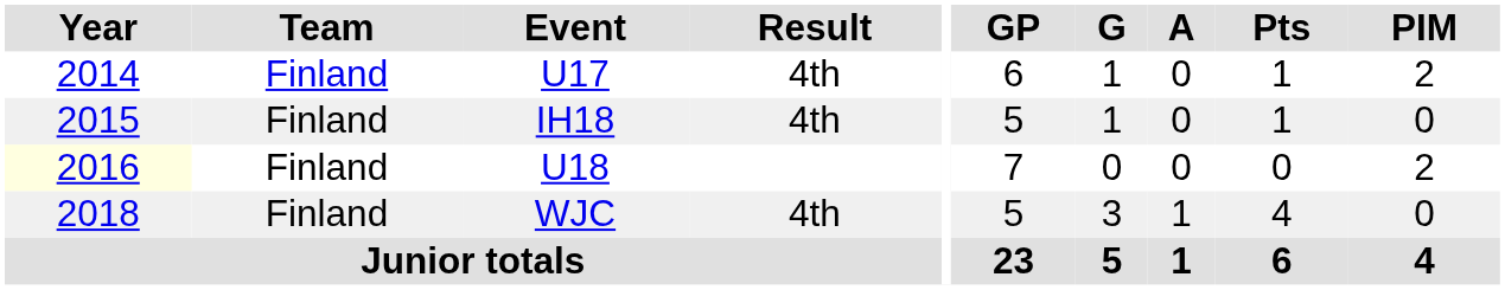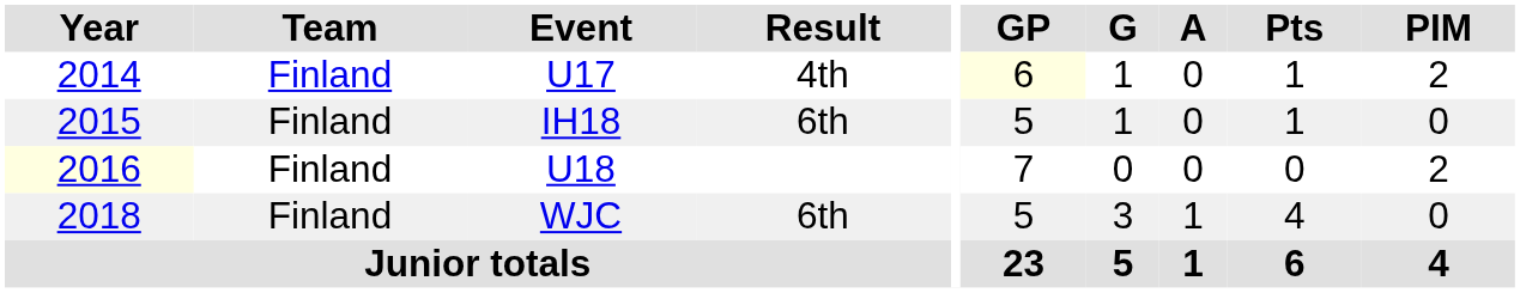U17 | GP: no background -> lightyellow background
IH18 | Result: 4th -> 6th
WJC | Result: 4th -> 6th
